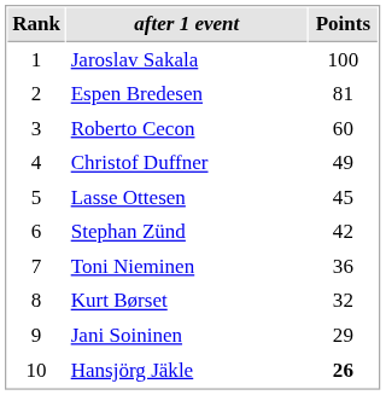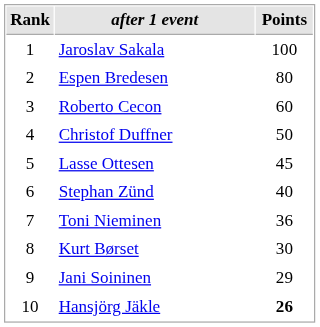Espen Bredesen | Points: 81 -> 80
Christof Duffner | Points: 49 -> 50
Stephan Zünd | Points: 42 -> 40
Kurt Børset | Points: 32 -> 30
